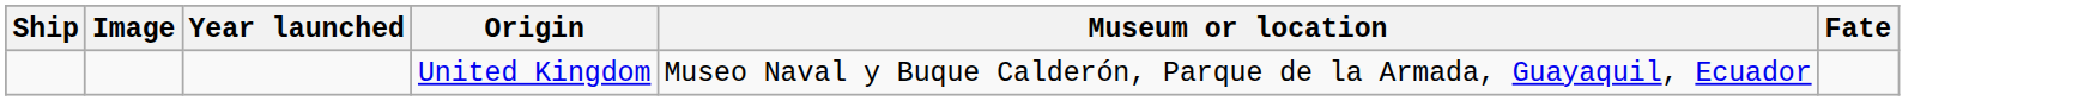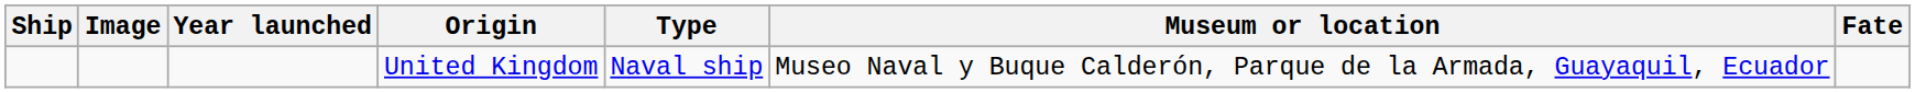+ column: Type | Naval ship
